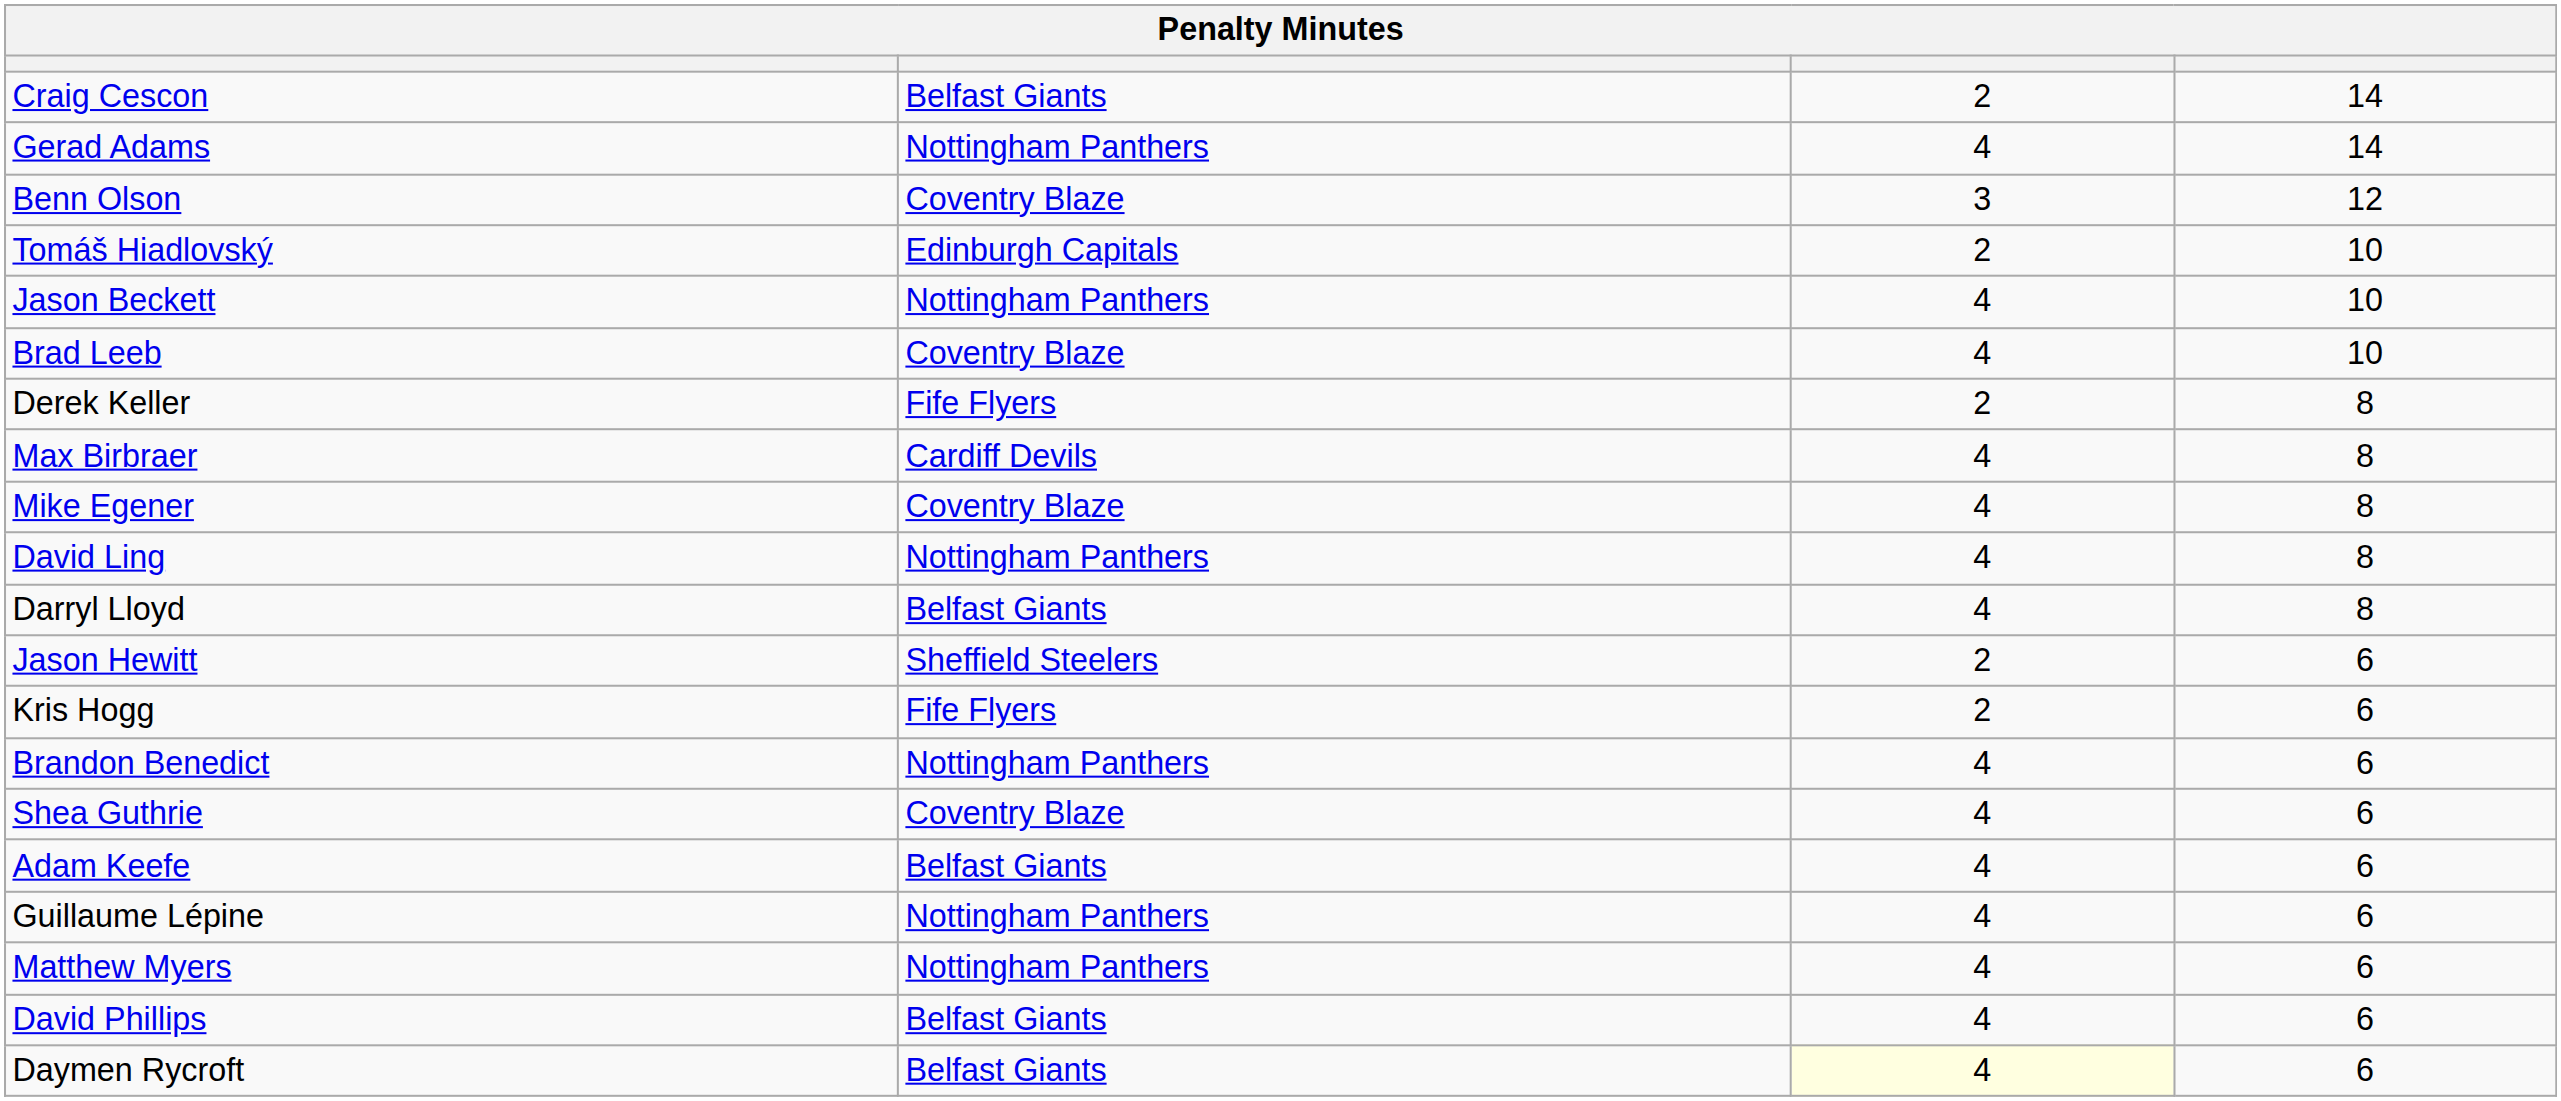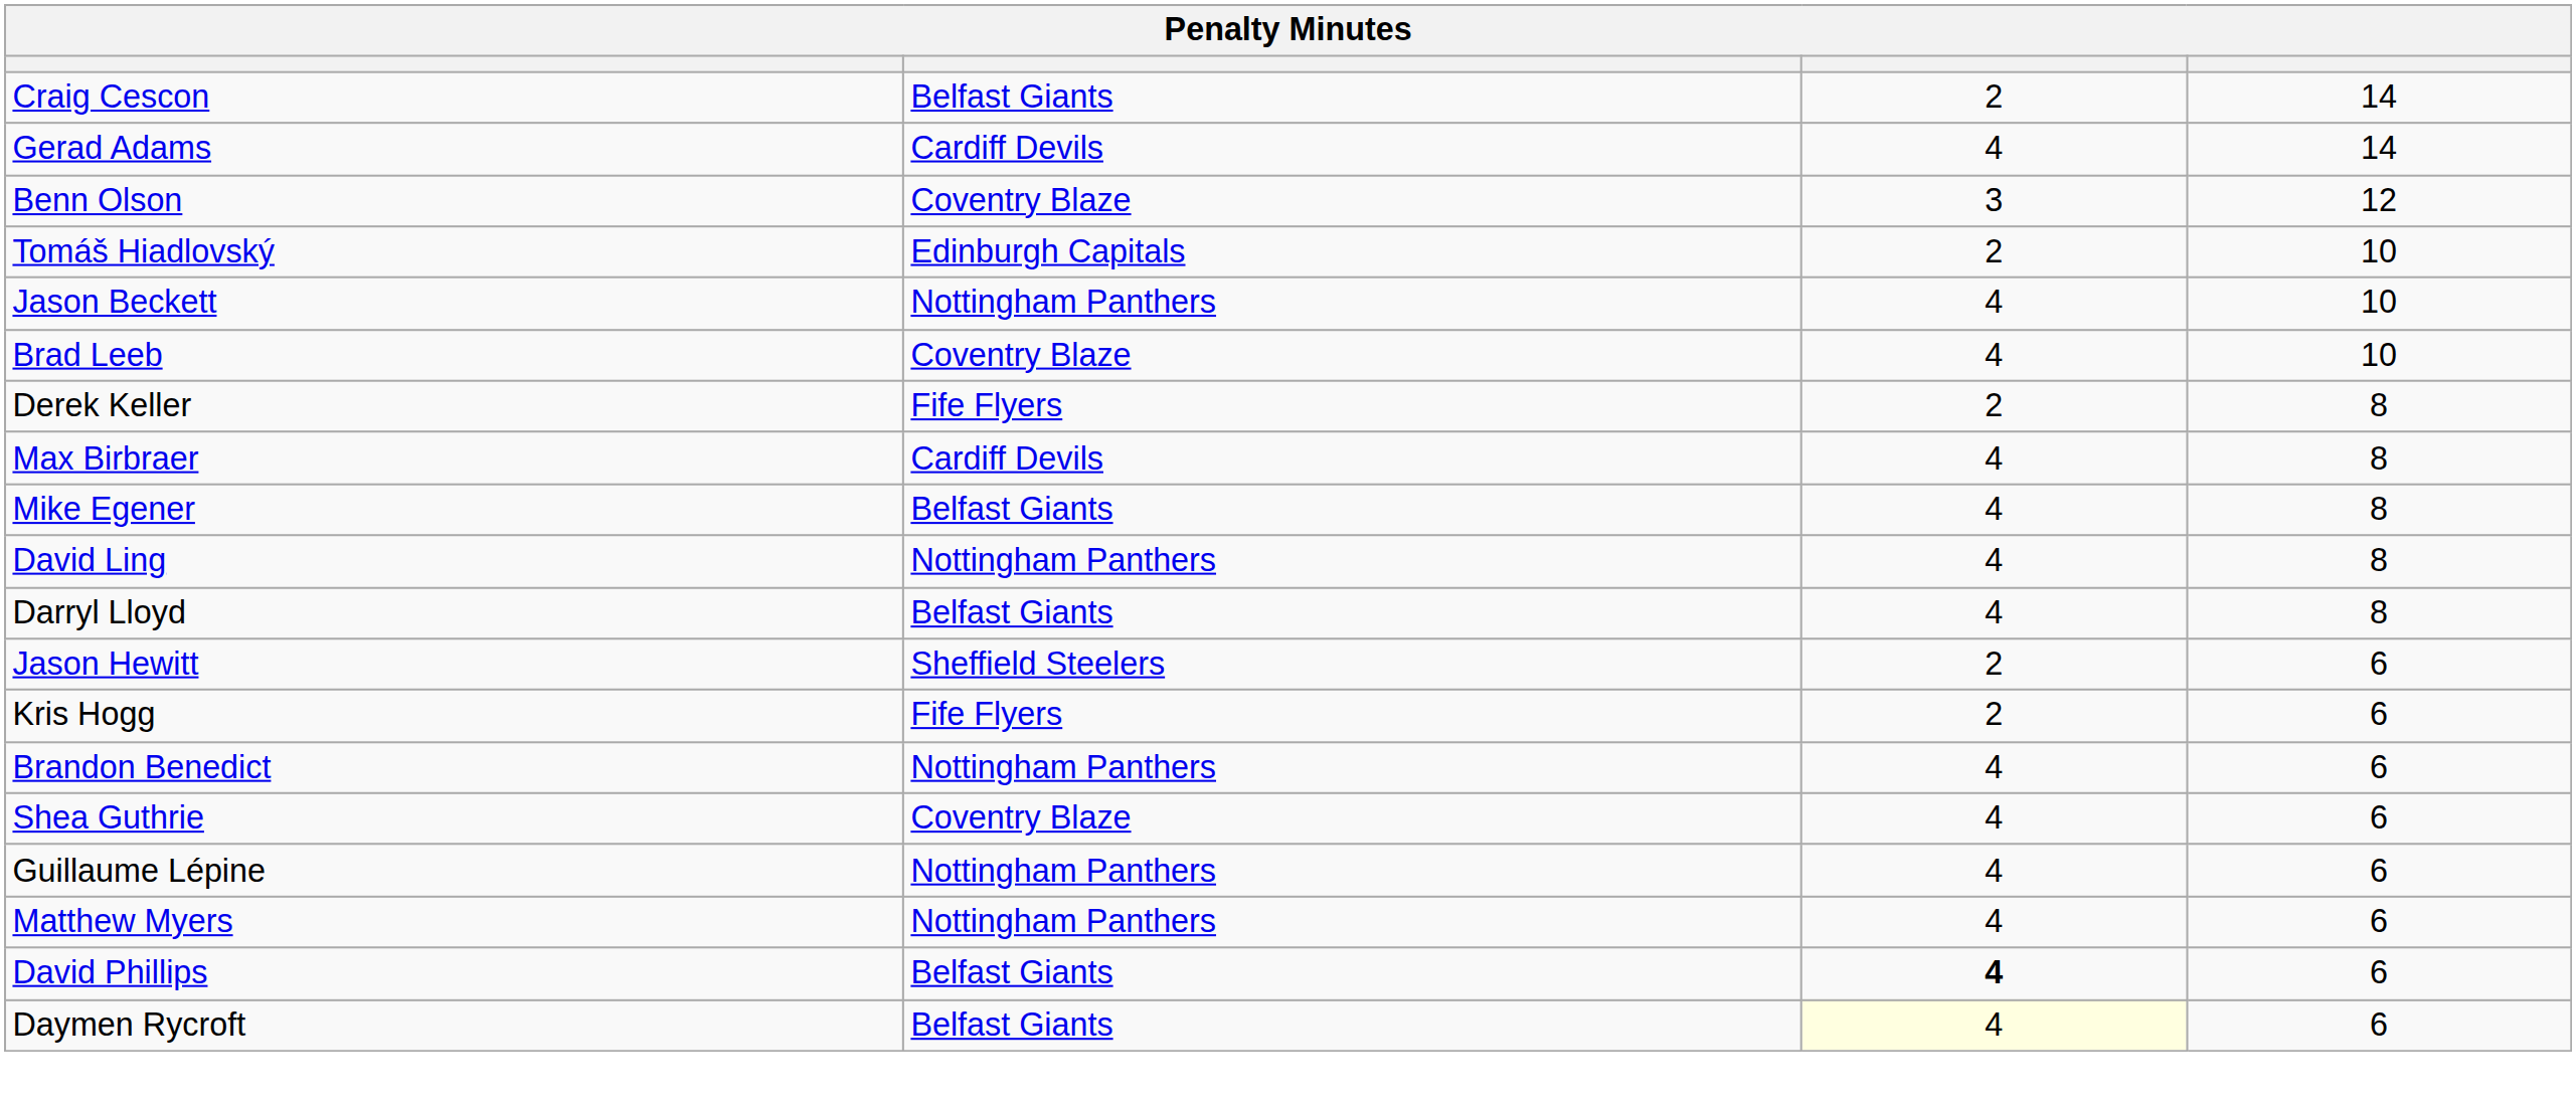Gerad Adams | column 2: Nottingham Panthers -> Cardiff Devils
Mike Egener | column 2: Coventry Blaze -> Belfast Giants
- row: Adam Keefe | Belfast Giants | 4 | 6
David Phillips | column 3: normal -> bold
